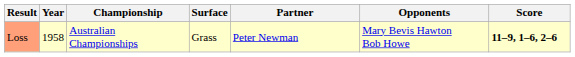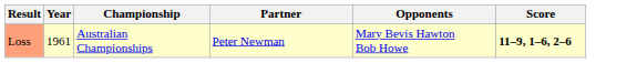- column: Surface | Grass
Loss | Year: 1958 -> 1961
